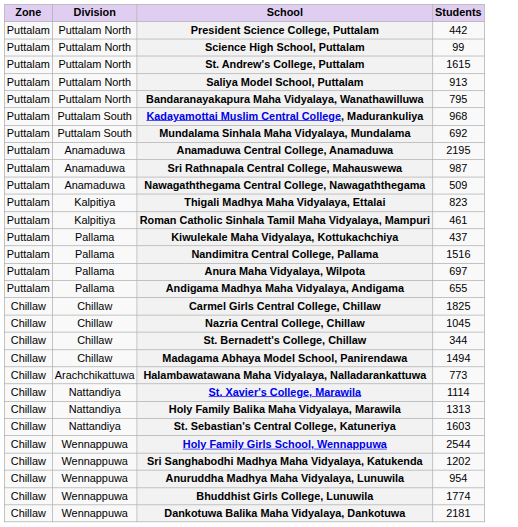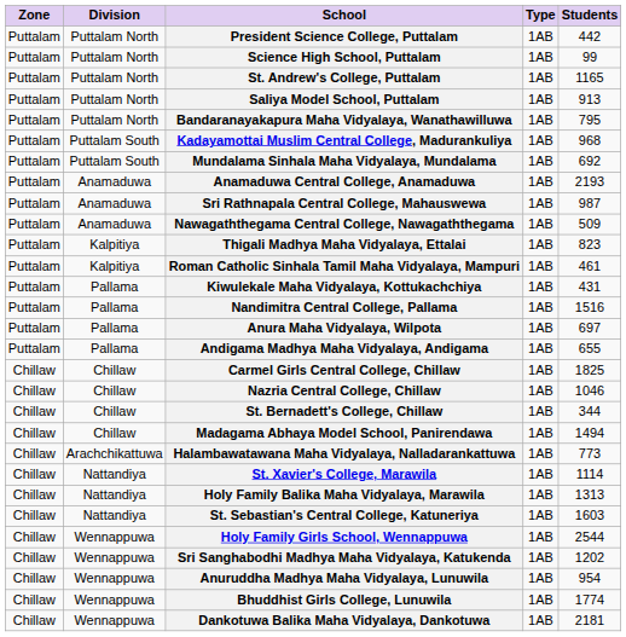+ column: Type | 1AB | 1AB | 1AB | 1AB | 1AB | 1AB | 1AB | 1AB | 1AB | 1AB | 1AB | 1AB | 1AB | 1AB | 1AB | 1AB | 1AB | 1AB | 1AB | 1AB | 1AB | 1AB | 1AB | 1AB | 1AB | 1AB | 1AB | 1AB | 1AB
St. Andrew's College, Puttalam | Students: 1615 -> 1165
Anamaduwa Central College, Anamaduwa | Students: 2195 -> 2193
Kiwulekale Maha Vidyalaya, Kottukachchiya | Students: 437 -> 431
Nazria Central College, Chillaw | Students: 1045 -> 1046
